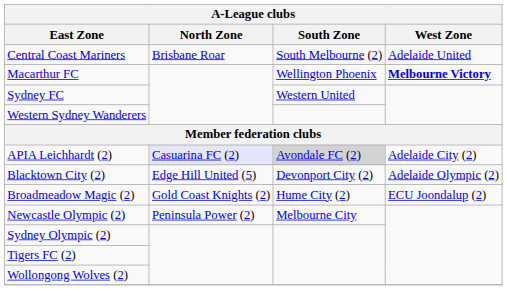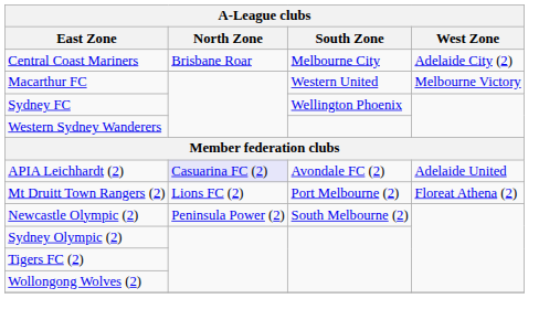Central Coast Mariners | South Zone: South Melbourne (2) -> Melbourne City
Central Coast Mariners | West Zone: Adelaide United -> Adelaide City (2)
Macarthur FC | South Zone: Wellington Phoenix -> Western United
Macarthur FC | West Zone: bold -> normal
Sydney FC | South Zone: Western United -> Wellington Phoenix
APIA Leichhardt (2) | South Zone: lightgrey background -> no background
APIA Leichhardt (2) | West Zone: Adelaide City (2) -> Adelaide United
- row: Blacktown City (2) | Edge Hill United (5) | Devonport City (2) | Adelaide Olympic (2)
- row: Broadmeadow Magic (2) | Gold Coast Knights (2) | Hume City (2) | ECU Joondalup (2)
+ row: Mt Druitt Town Rangers (2) | Lions FC (2) | Port Melbourne (2) | Floreat Athena (2)
Newcastle Olympic (2) | South Zone: Melbourne City -> South Melbourne (2)
